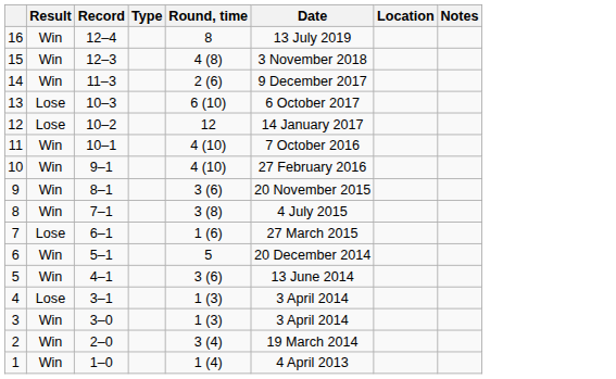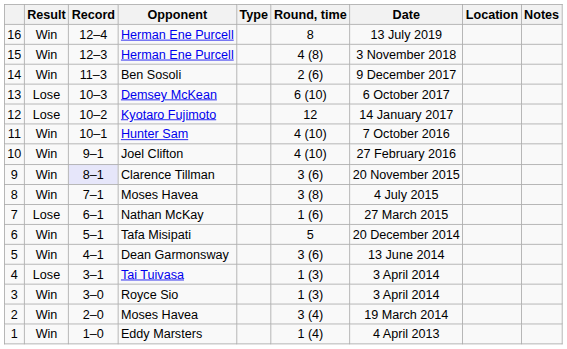+ column: Opponent | Herman Ene Purcell | Herman Ene Purcell | Ben Sosoli | Demsey McKean | Kyotaro Fujimoto | Hunter Sam | Joel Clifton | Clarence Tillman | Moses Havea | Nathan McKay | Tafa Misipati | Dean Garmonsway | Tai Tuivasa | Royce Sio | Moses Havea | Eddy Marsters
9 | Record: no background -> lavender background
